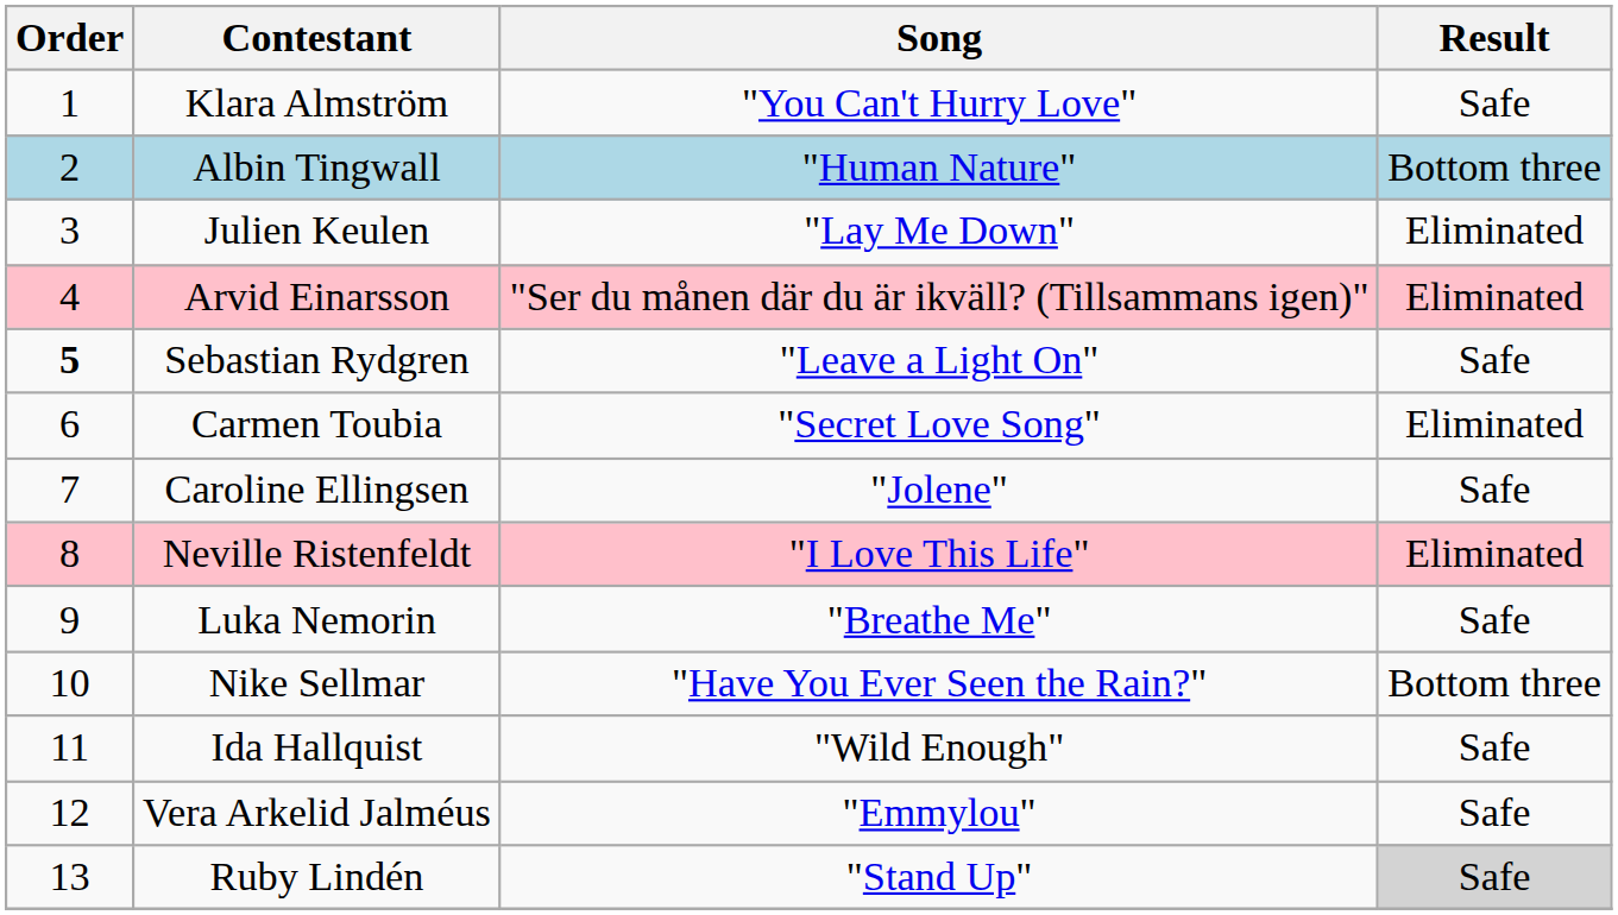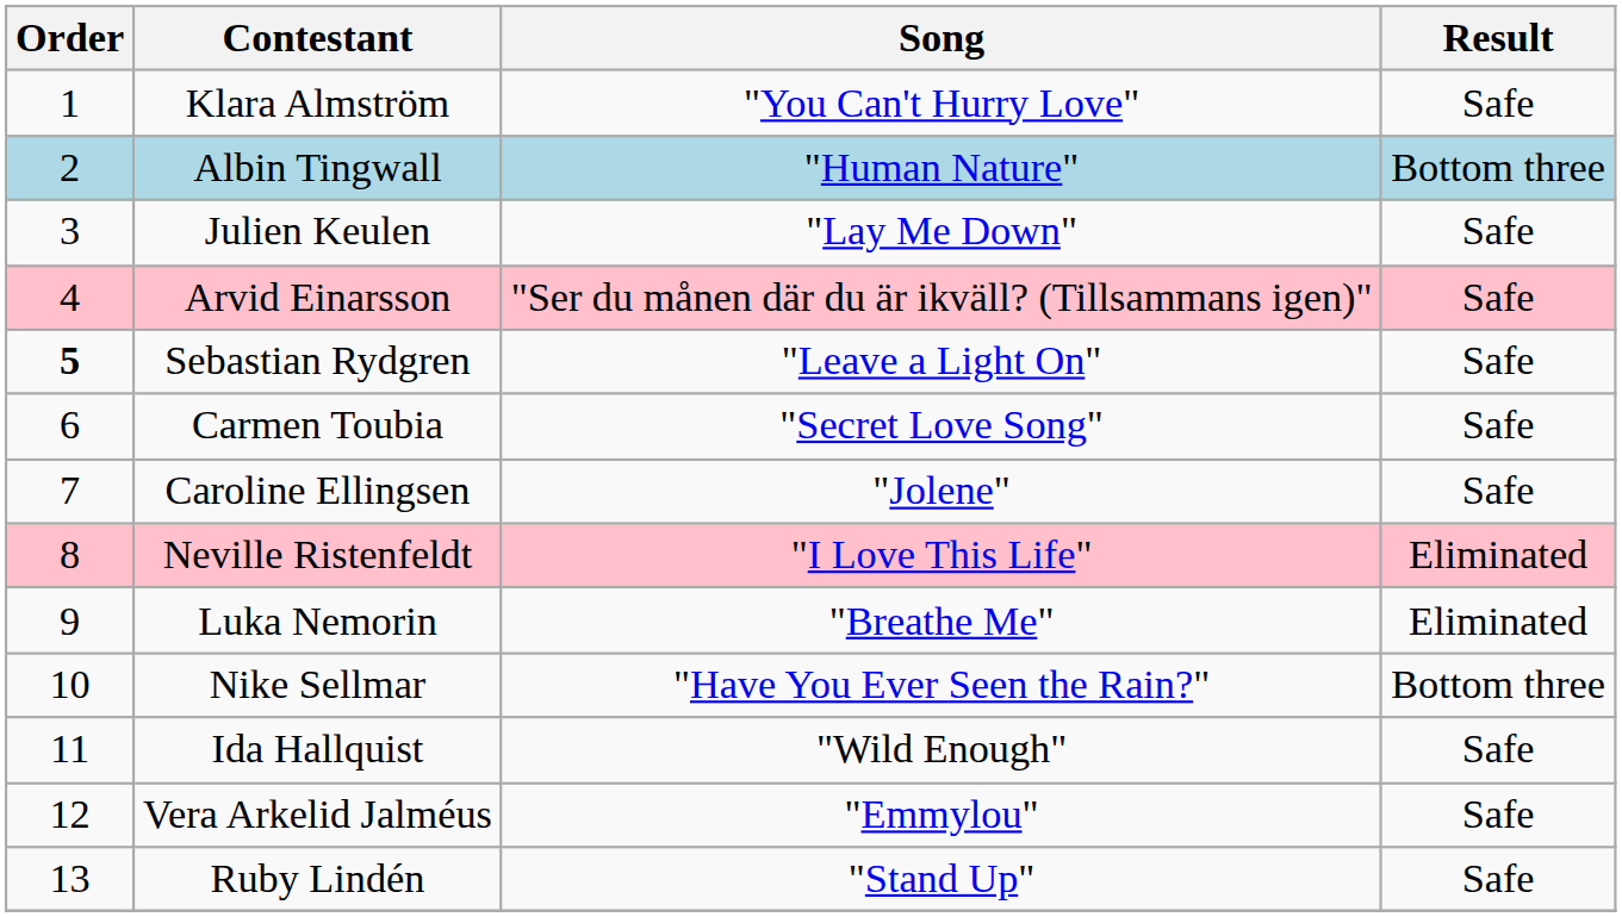Julien Keulen | Result: Eliminated -> Safe
Arvid Einarsson | Result: Eliminated -> Safe
Carmen Toubia | Result: Eliminated -> Safe
Luka Nemorin | Result: Safe -> Eliminated
Ruby Lindén | Result: lightgrey background -> no background
